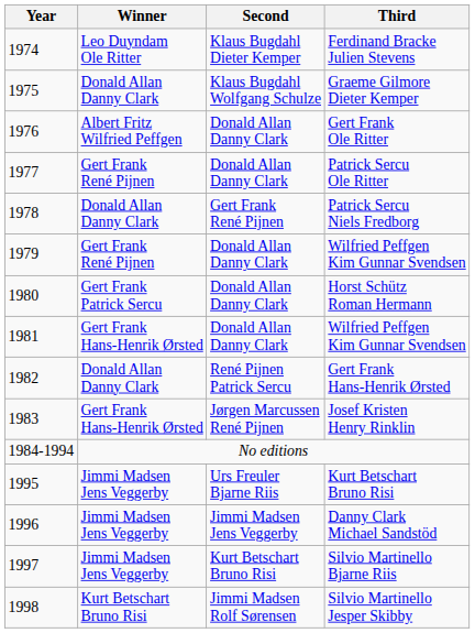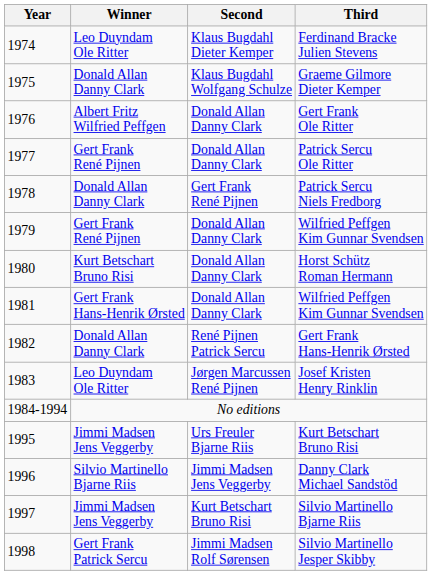Horst Schütz Roman Hermann | Winner: Gert Frank Patrick Sercu -> Kurt Betschart Bruno Risi
Josef Kristen Henry Rinklin | Winner: Gert Frank Hans-Henrik Ørsted -> Leo Duyndam Ole Ritter
Danny Clark Michael Sandstöd | Winner: Jimmi Madsen Jens Veggerby -> Silvio Martinello Bjarne Riis
Silvio Martinello Jesper Skibby | Winner: Kurt Betschart Bruno Risi -> Gert Frank Patrick Sercu
